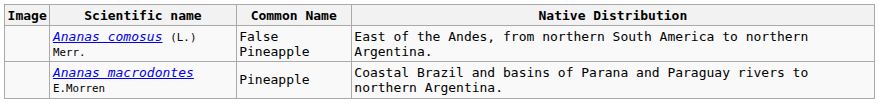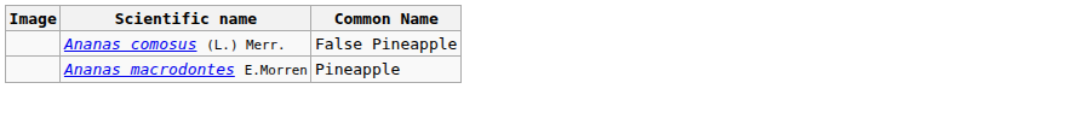- column: Native Distribution | East of the Andes, from northern South America to northern Argentina. | Coastal Brazil and basins of Parana and Paraguay rivers to northern Argentina.
